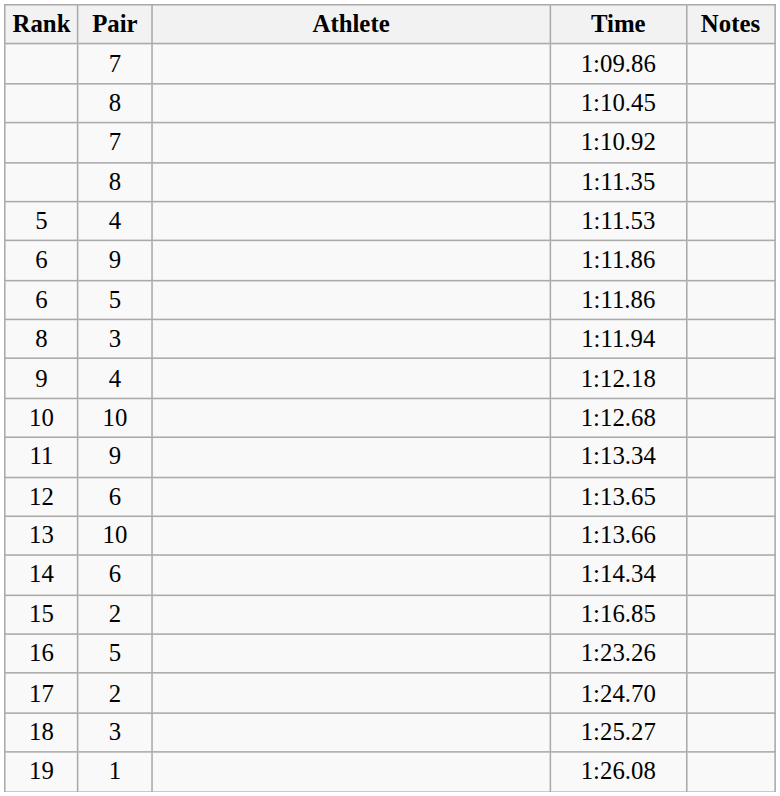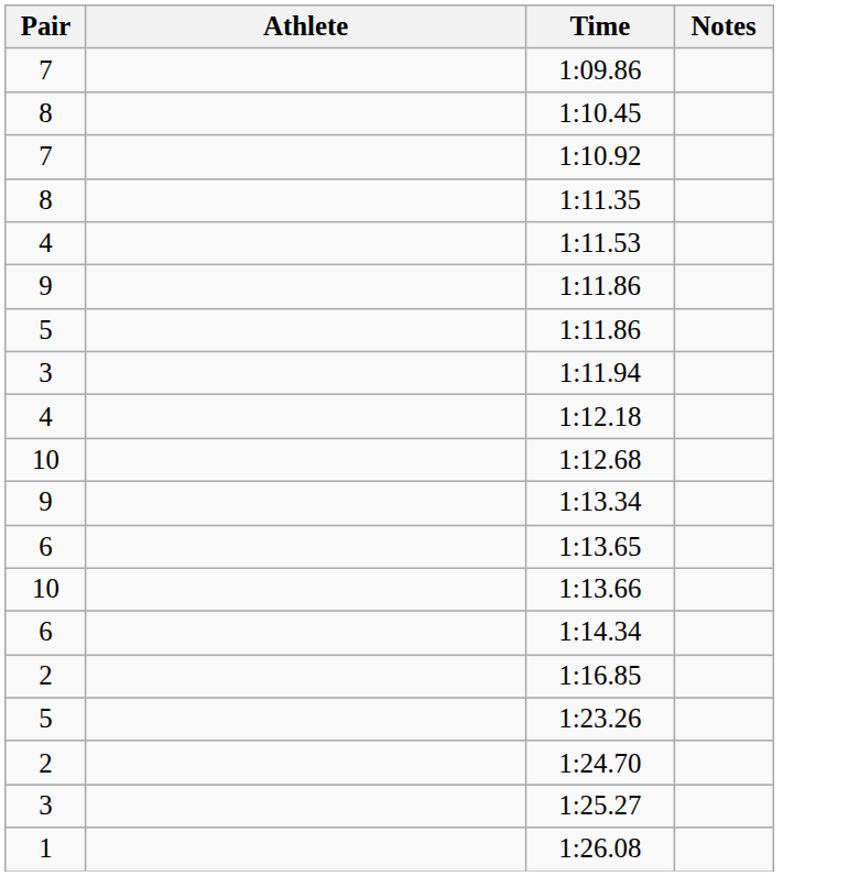- column: Rank | 5 | 6 | 6 | 8 | 9 | 10 | 11 | 12 | 13 | 14 | 15 | 16 | 17 | 18 | 19
